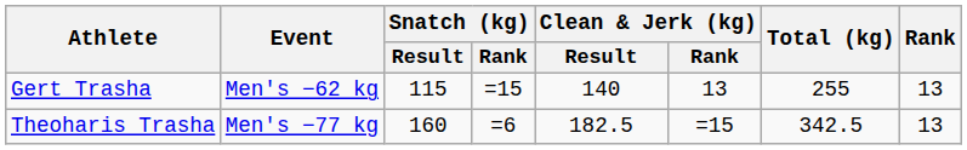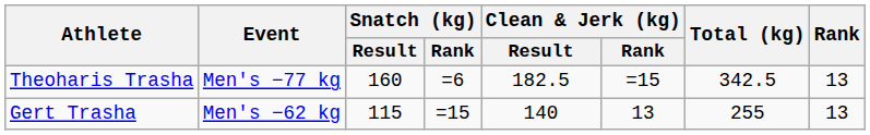rows swapped: Gert Trasha <-> Theoharis Trasha
